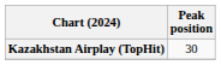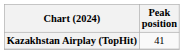Kazakhstan Airplay (TopHit) | Peak position: 30 -> 41
